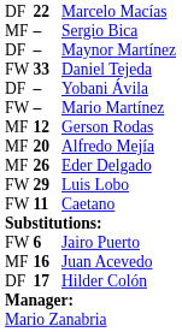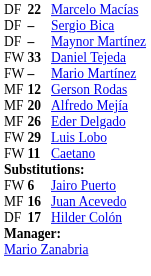Sergio Bica | column 1: MF -> DF
- row: DF | – | Yobani Ávila
